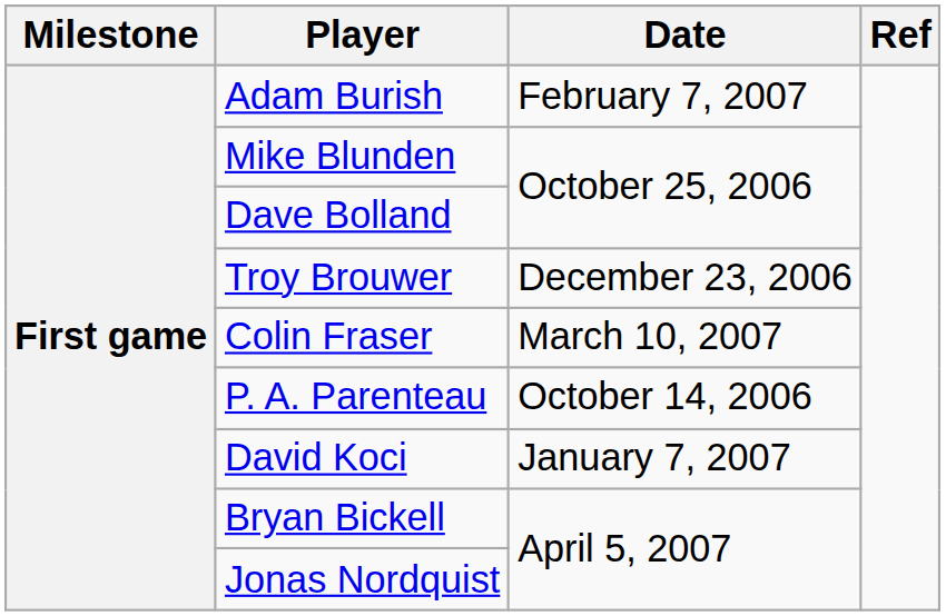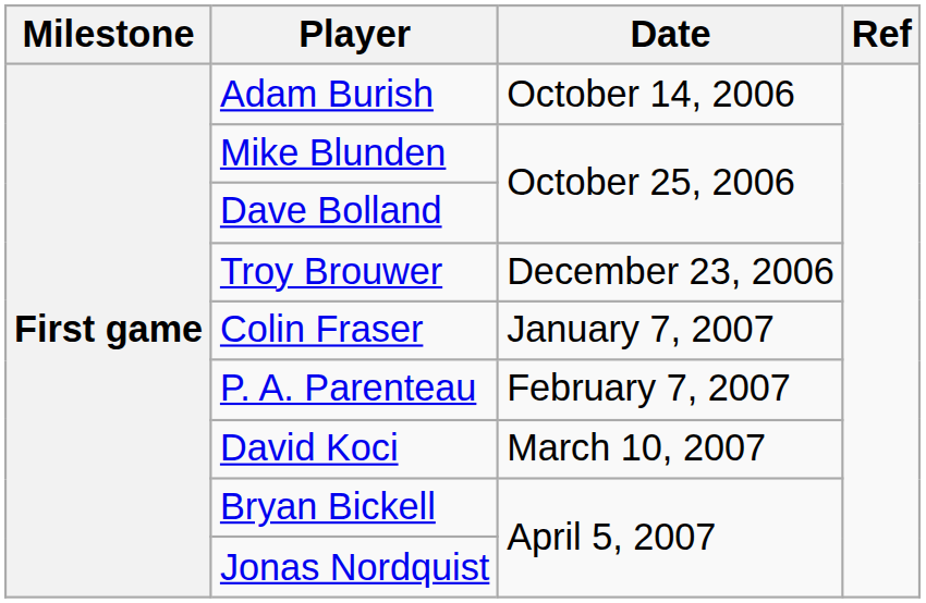Adam Burish | Date: February 7, 2007 -> October 14, 2006
Colin Fraser | Date: March 10, 2007 -> January 7, 2007
P. A. Parenteau | Date: October 14, 2006 -> February 7, 2007
David Koci | Date: January 7, 2007 -> March 10, 2007
